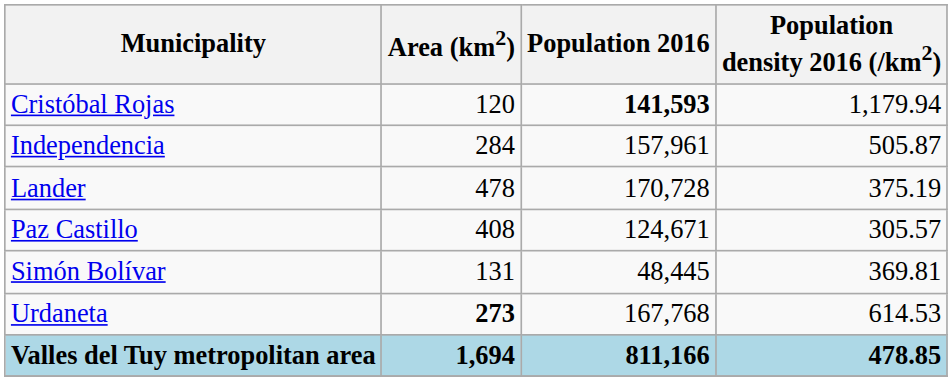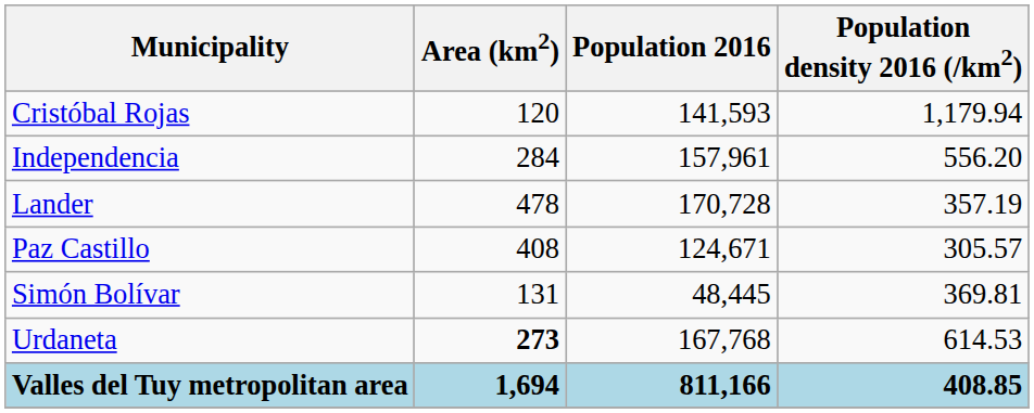Cristóbal Rojas | Population 2016: bold -> normal
Independencia | Population density 2016 (/km2): 505.87 -> 556.20
Lander | Population density 2016 (/km2): 375.19 -> 357.19
Valles del Tuy metropolitan area | Population density 2016 (/km2): 478.85 -> 408.85
